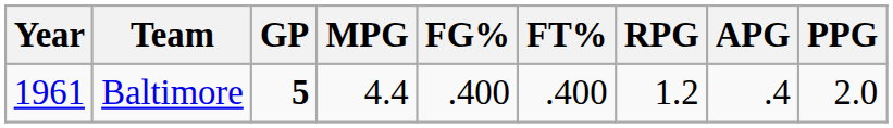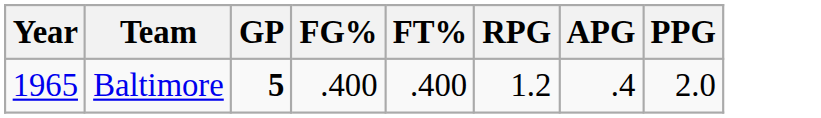- column: MPG | 4.4
Baltimore | Year: 1961 -> 1965
